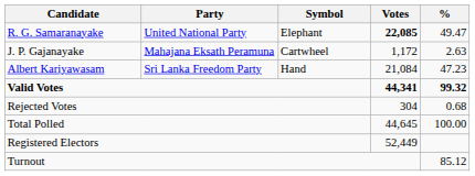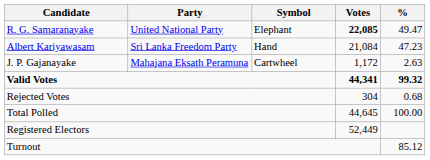rows swapped: Albert Kariyawasam <-> J. P. Gajanayake
